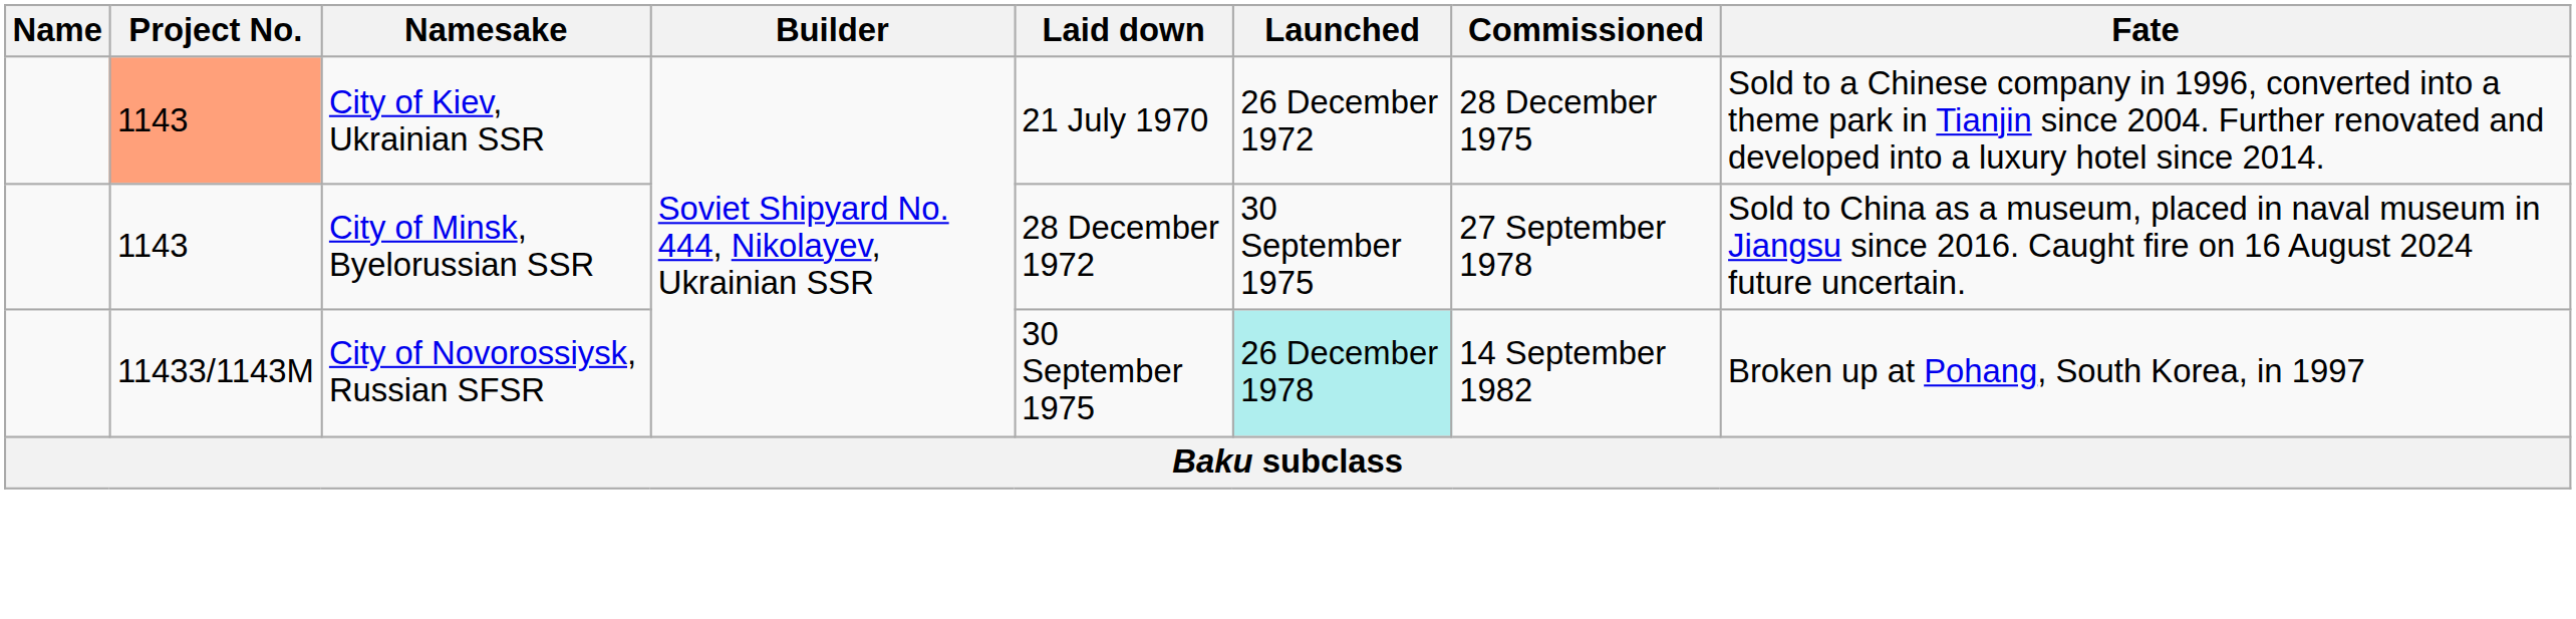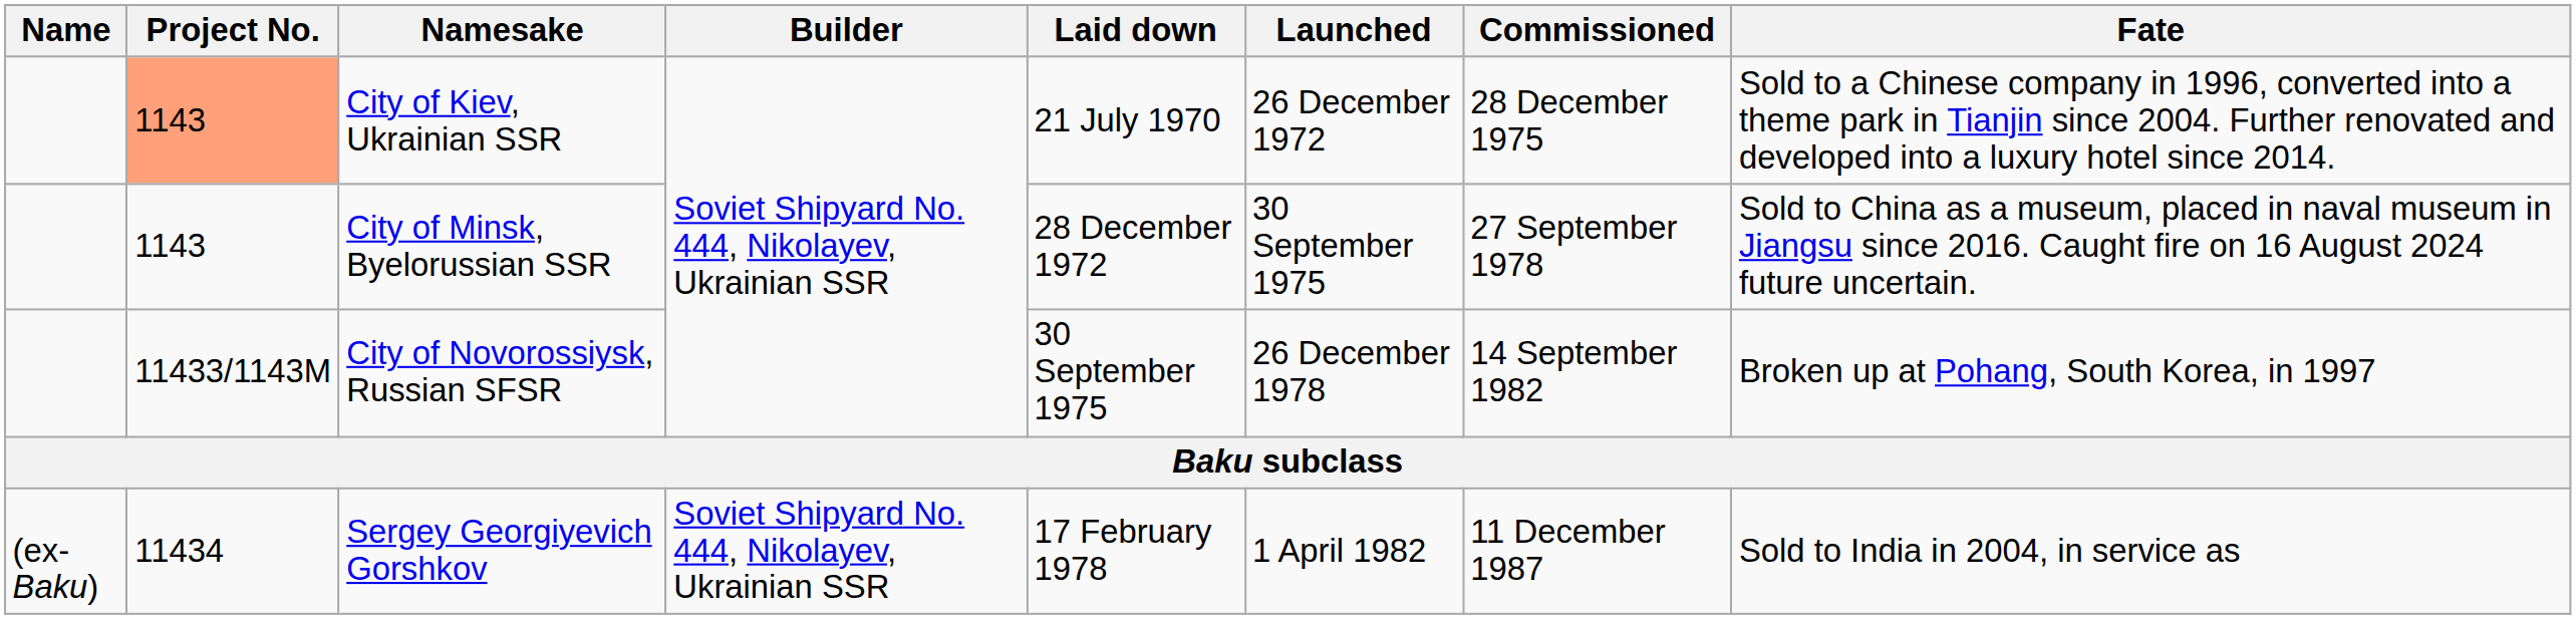City of Novorossiysk, Russian SFSR | Launched: paleturquoise background -> no background
+ row: (ex-Baku) | 11434 | Sergey Georgiyevich Gorshkov | Soviet Shipyard No. 444, Nikolayev, Ukrainian SSR | 17 February 1978 | 1 April 1982 | 11 December 1987 | Sold to India in 2004, in service as
